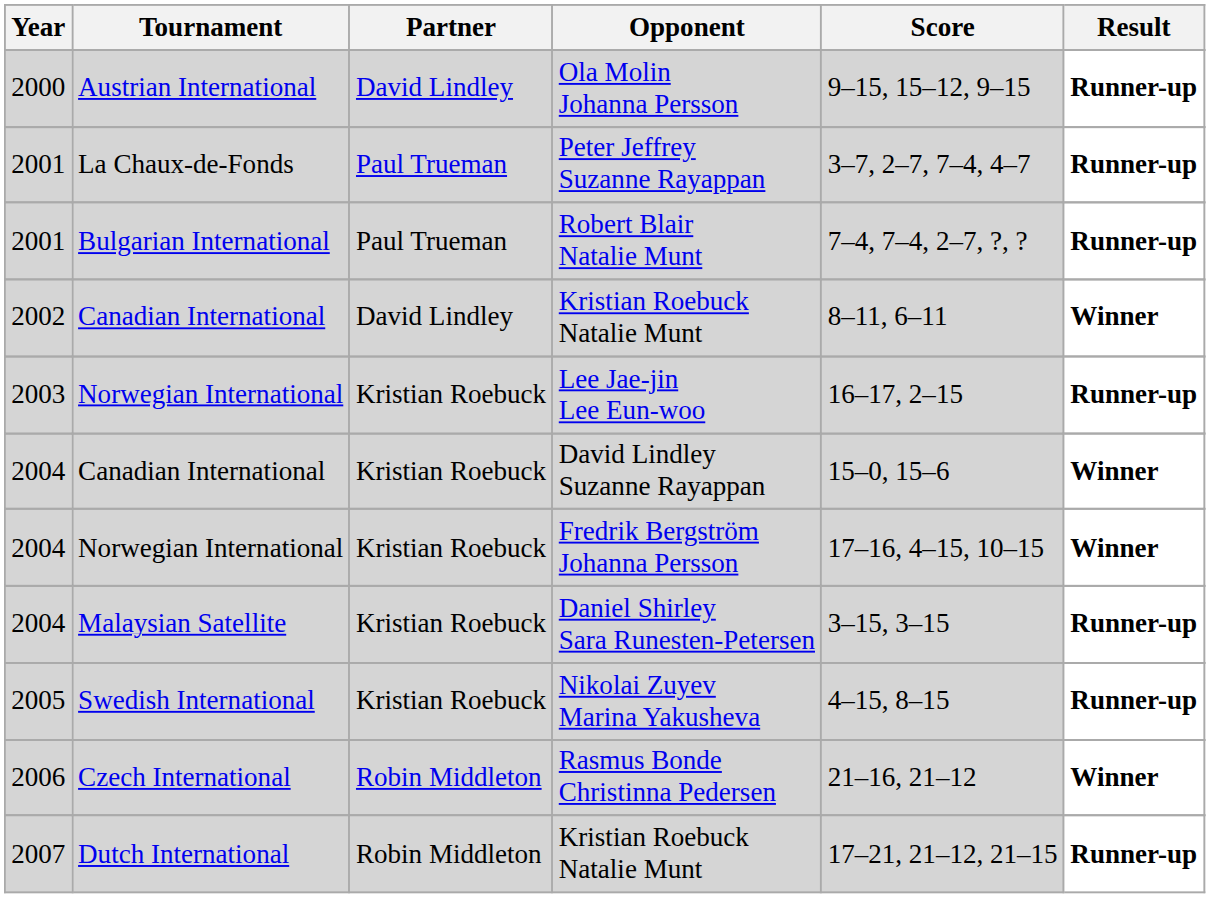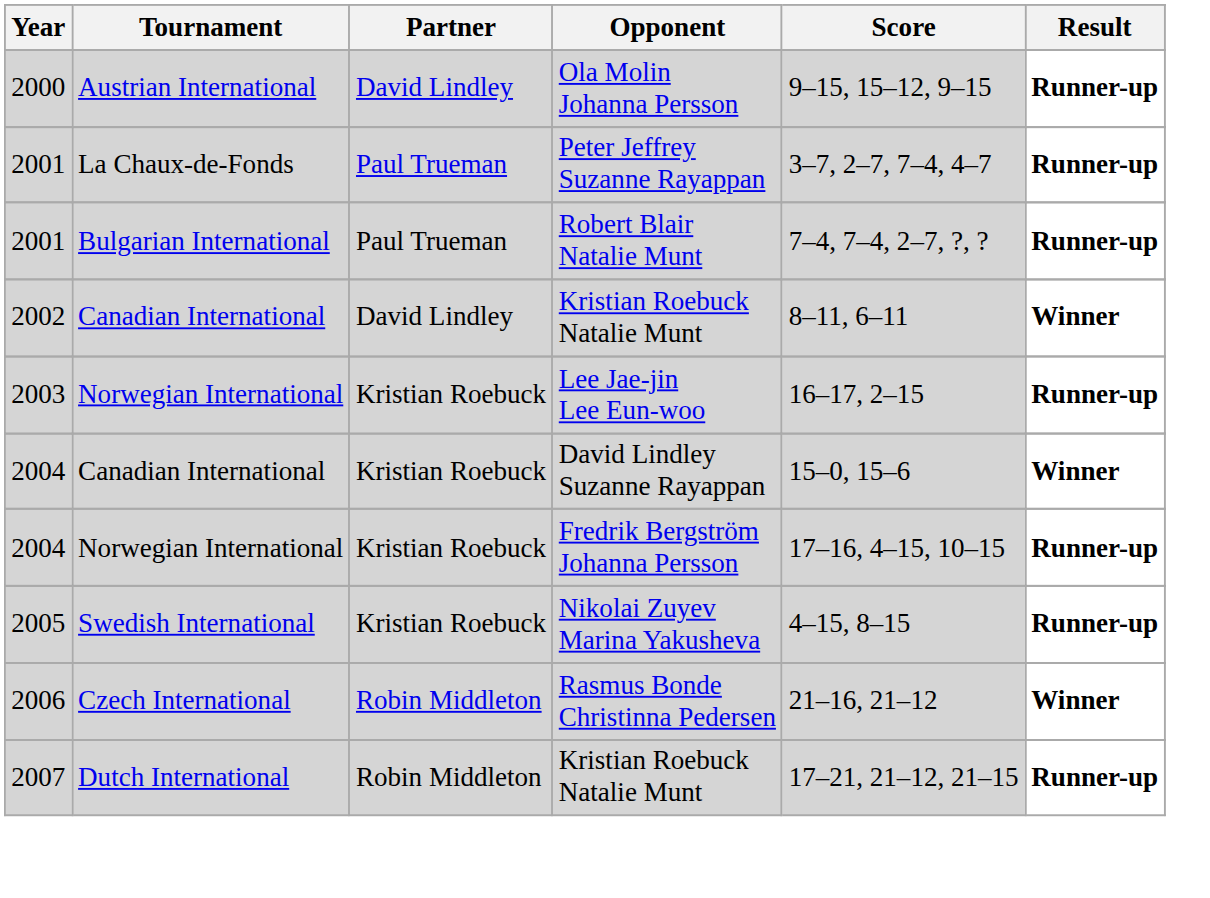Fredrik Bergström Johanna Persson | Result: Winner -> Runner-up
- row: 2004 | Malaysian Satellite | Kristian Roebuck | Daniel Shirley Sara Runesten-Petersen | 3–15, 3–15 | Runner-up
